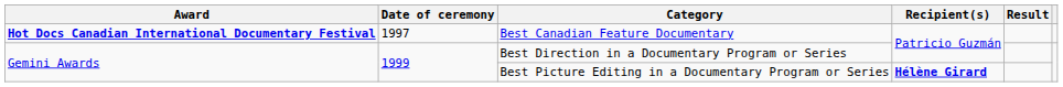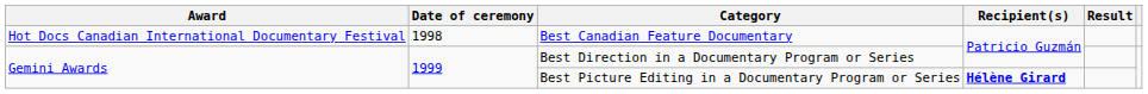Best Canadian Feature Documentary | Award: bold -> normal
Best Canadian Feature Documentary | Date of ceremony: 1997 -> 1998
